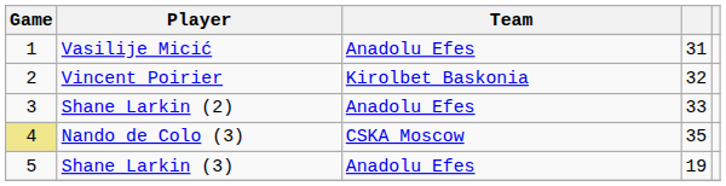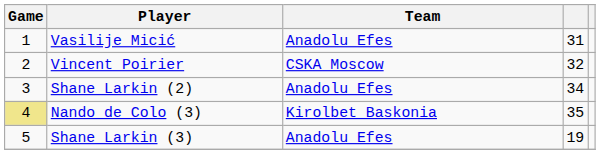Vincent Poirier | Team: Kirolbet Baskonia -> CSKA Moscow
Shane Larkin (2) | column 4: 33 -> 34
Nando de Colo (3) | Team: CSKA Moscow -> Kirolbet Baskonia
